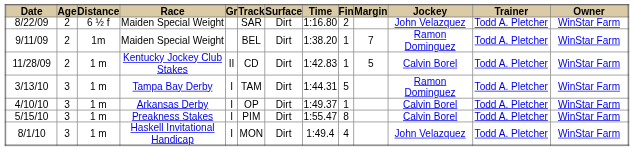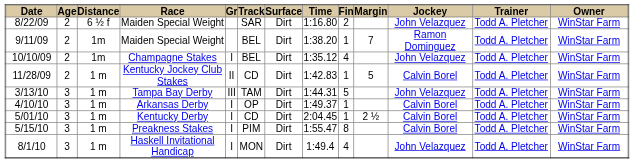+ row: 10/10/09 | 2 | 1m | Champagne Stakes | I | BEL | Dirt | 1:35.12 | 4 | John Velazquez | Todd A. Pletcher | WinStar Farm
3/13/10 | column 5: I -> III
3/13/10 | column 11: Ramon Dominguez -> John Velazquez
+ row: 5/01/10 | 3 | 1 m | Kentucky Derby | I | CD | Dirt | 2:04.45 | 1 | 2 ½ | Calvin Borel | Todd A. Pletcher | WinStar Farm
